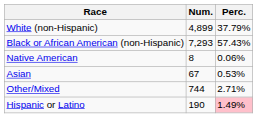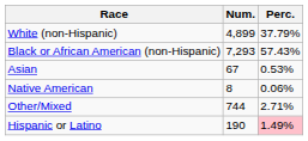rows swapped: Native American <-> Asian
